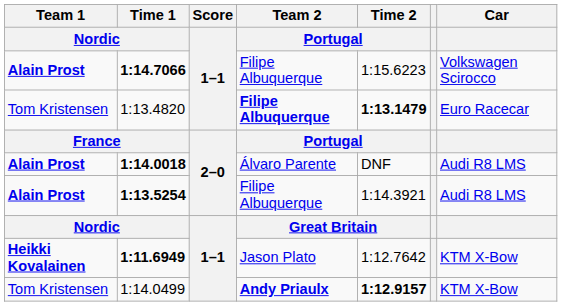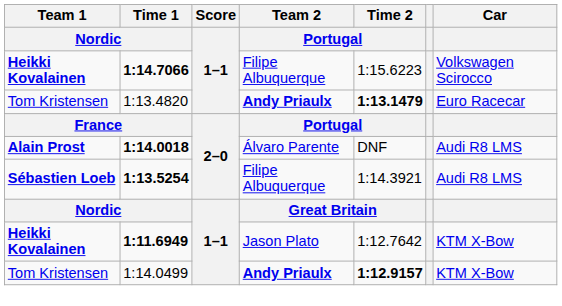1:14.7066 | Team 1 / Nordic: Alain Prost -> Heikki Kovalainen
1:13.4820 | Team 2 / Portugal: Filipe Albuquerque -> Andy Priaulx
1:13.5254 | Team 1 / Nordic: Alain Prost -> Sébastien Loeb
